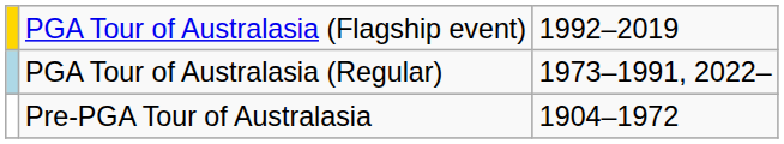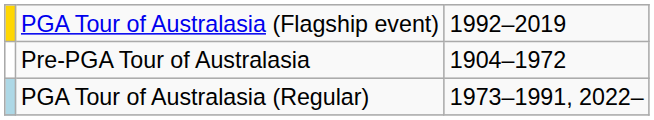rows swapped: PGA Tour of Australasia (Regular) <-> Pre-PGA Tour of Australasia
